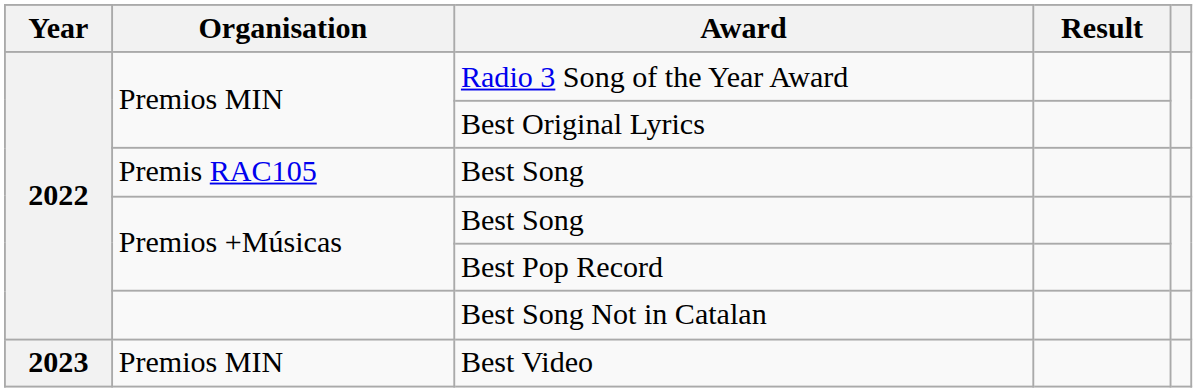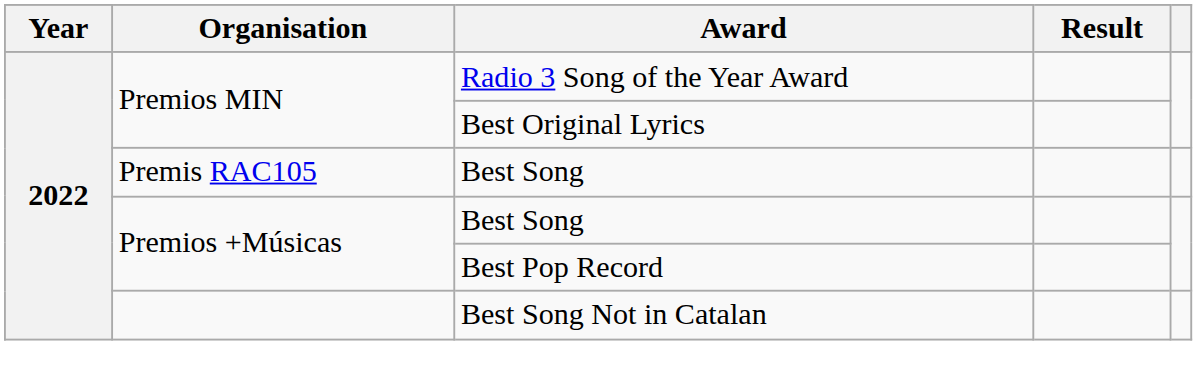- row: 2023 | Premios MIN | Best Video
